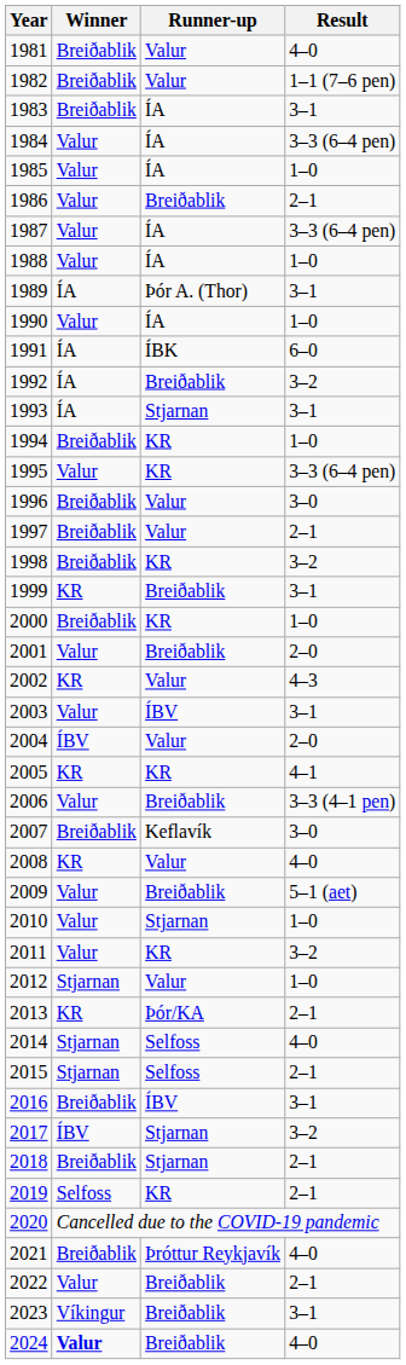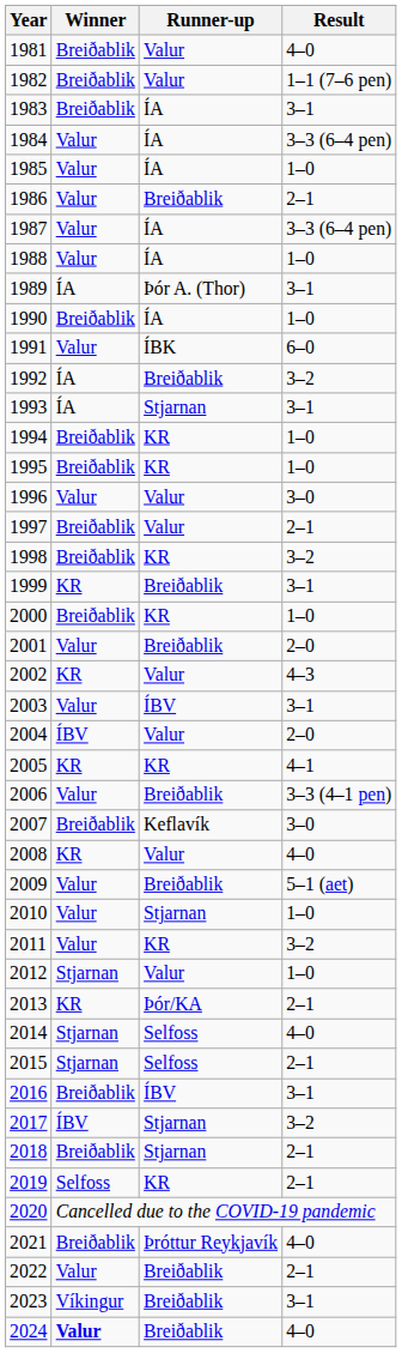1990 | Winner: Valur -> Breiðablik
1991 | Winner: ÍA -> Valur
1995 | Winner: Valur -> Breiðablik
1995 | Result: 3–3 (6–4 pen) -> 1–0
1996 | Winner: Breiðablik -> Valur
